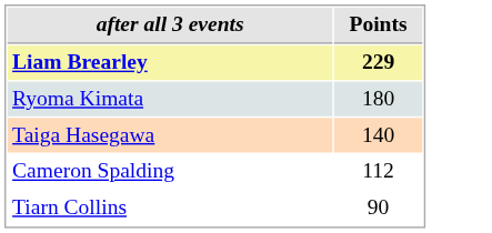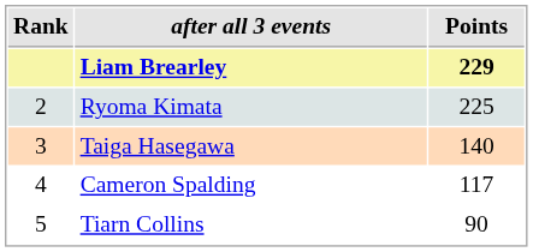+ column: Rank | 2 | 3 | 4 | 5
Ryoma Kimata | Points: 180 -> 225
Cameron Spalding | Points: 112 -> 117
